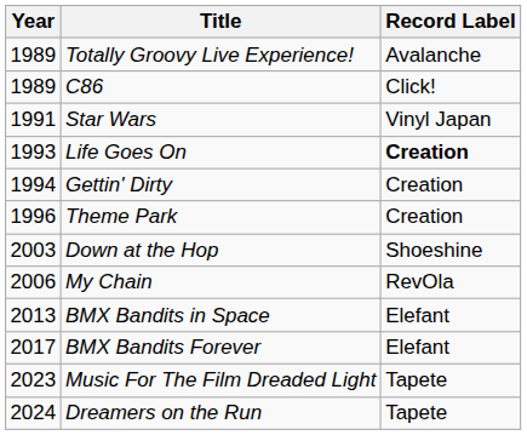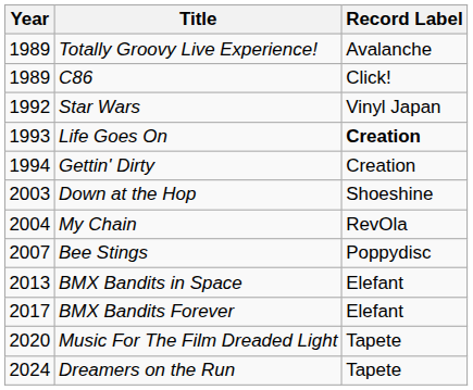Star Wars | Year: 1991 -> 1992
- row: 1996 | Theme Park | Creation
My Chain | Year: 2006 -> 2004
+ row: 2007 | Bee Stings | Poppydisc
Music For The Film Dreaded Light | Year: 2023 -> 2020
